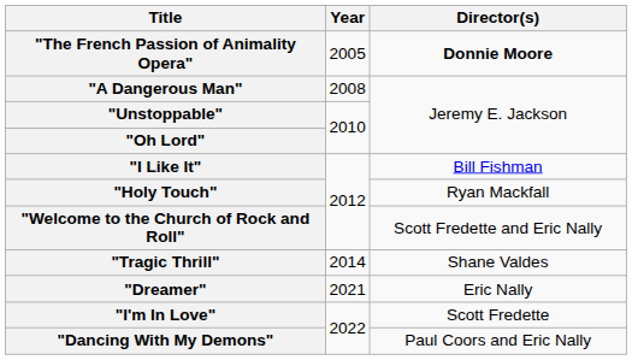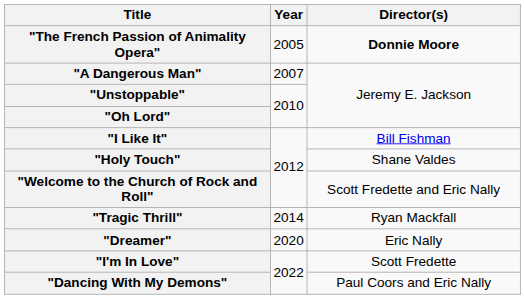"A Dangerous Man" | Year: 2008 -> 2007
"Holy Touch" | Director(s): Ryan Mackfall -> Shane Valdes
"Tragic Thrill" | Director(s): Shane Valdes -> Ryan Mackfall
"Dreamer" | Year: 2021 -> 2020
